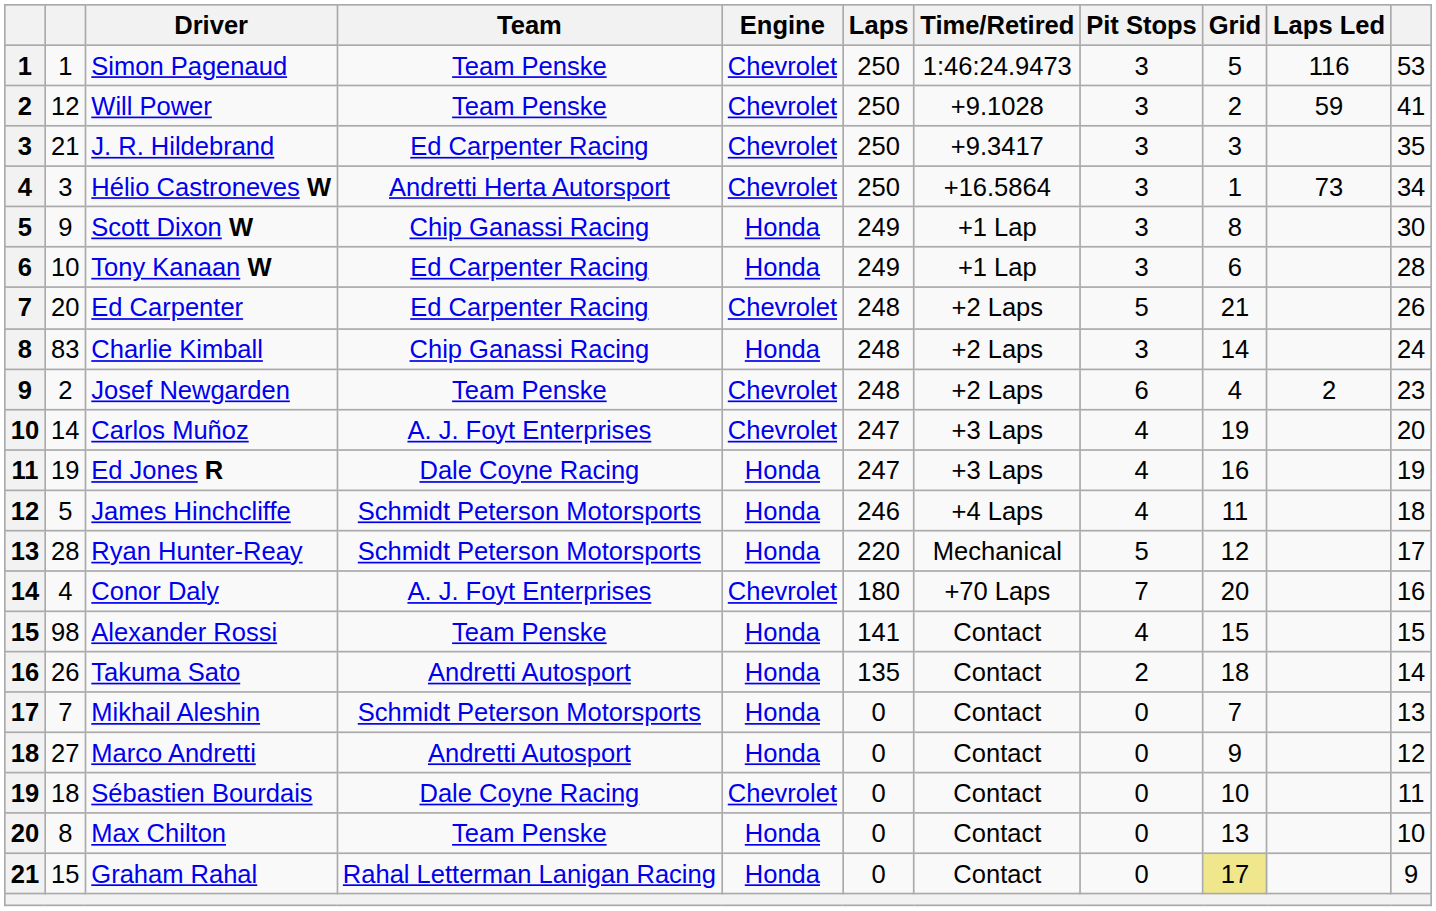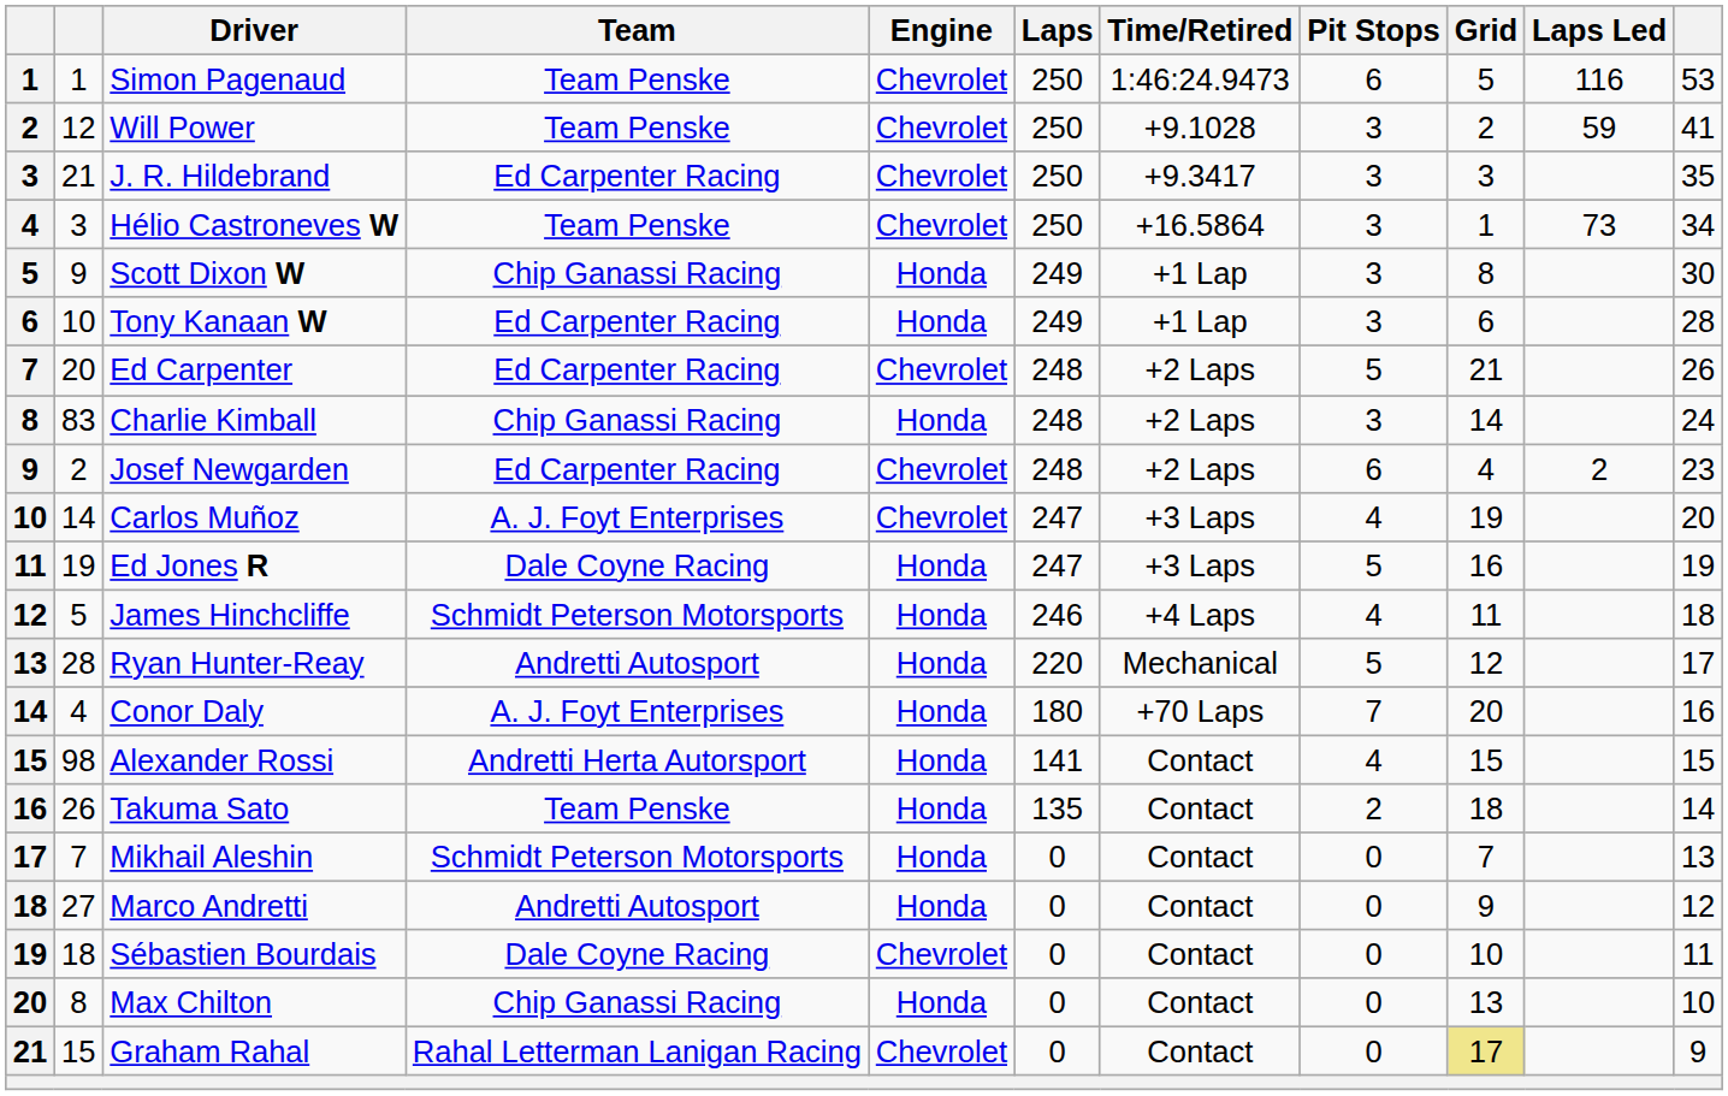Simon Pagenaud | Pit Stops: 3 -> 6
Hélio Castroneves W | Team: Andretti Herta Autorsport -> Team Penske
Josef Newgarden | Team: Team Penske -> Ed Carpenter Racing
Ed Jones R | Pit Stops: 4 -> 5
Ryan Hunter-Reay | Team: Schmidt Peterson Motorsports -> Andretti Autosport
Conor Daly | Engine: Chevrolet -> Honda
Alexander Rossi | Team: Team Penske -> Andretti Herta Autorsport
Takuma Sato | Team: Andretti Autosport -> Team Penske
Max Chilton | Team: Team Penske -> Chip Ganassi Racing
Graham Rahal | Engine: Honda -> Chevrolet
